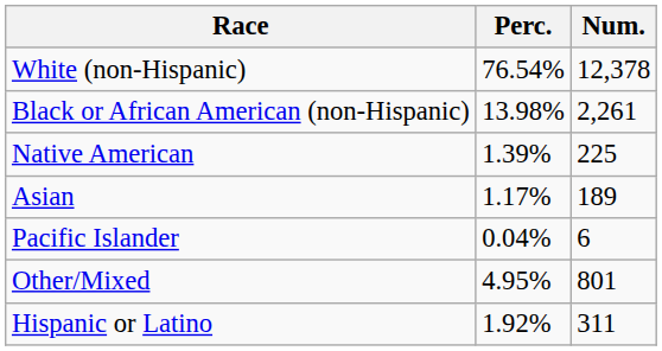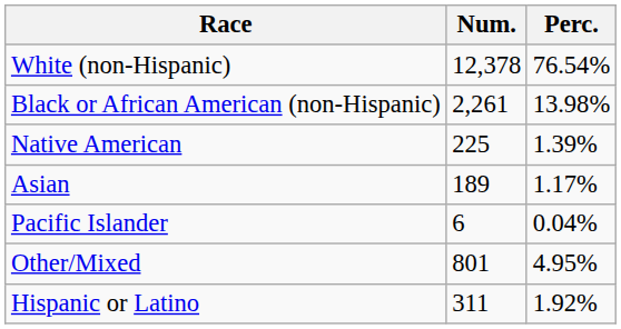columns swapped: Num. <-> Perc.
